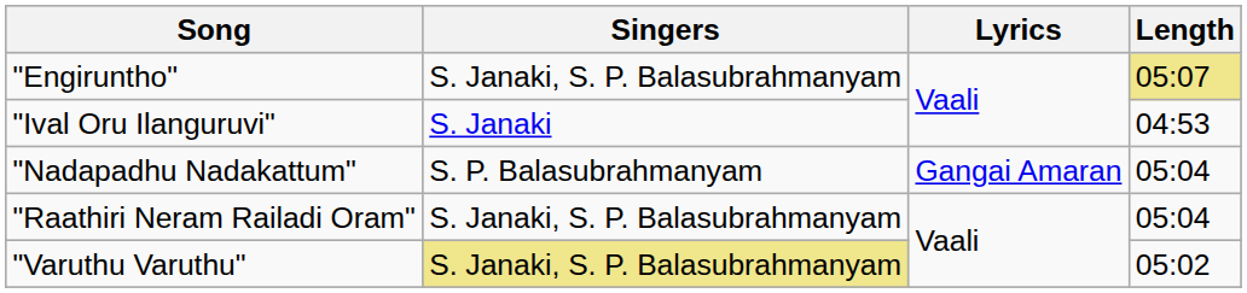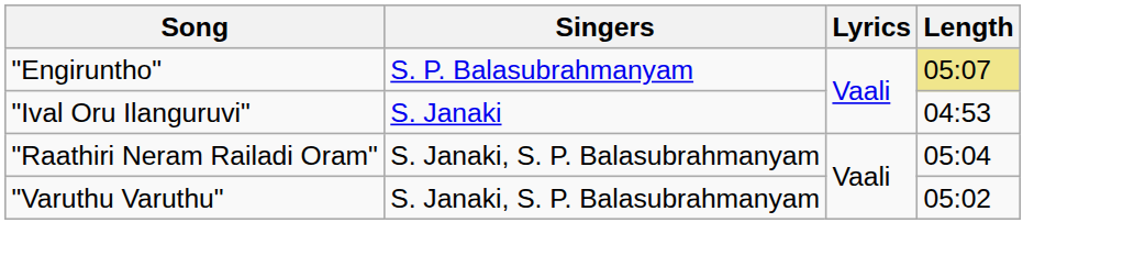"Engiruntho" | Singers: S. Janaki, S. P. Balasubrahmanyam -> S. P. Balasubrahmanyam
- row: "Nadapadhu Nadakattum" | S. P. Balasubrahmanyam | Gangai Amaran | 05:04
"Varuthu Varuthu" | Singers: khaki background -> no background
